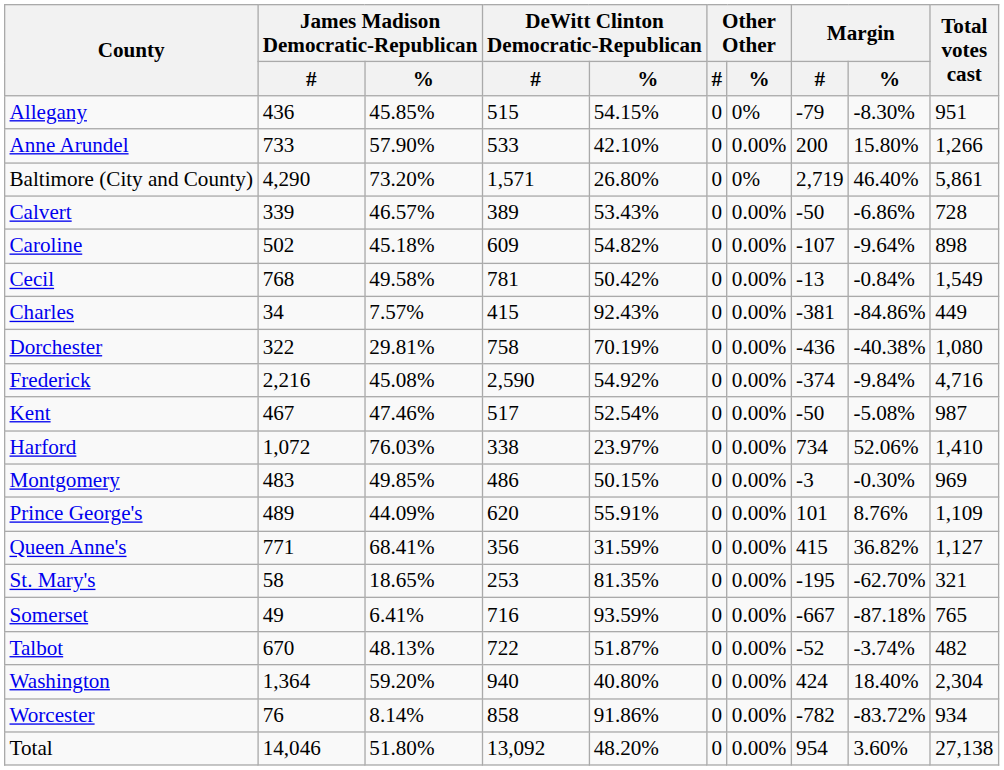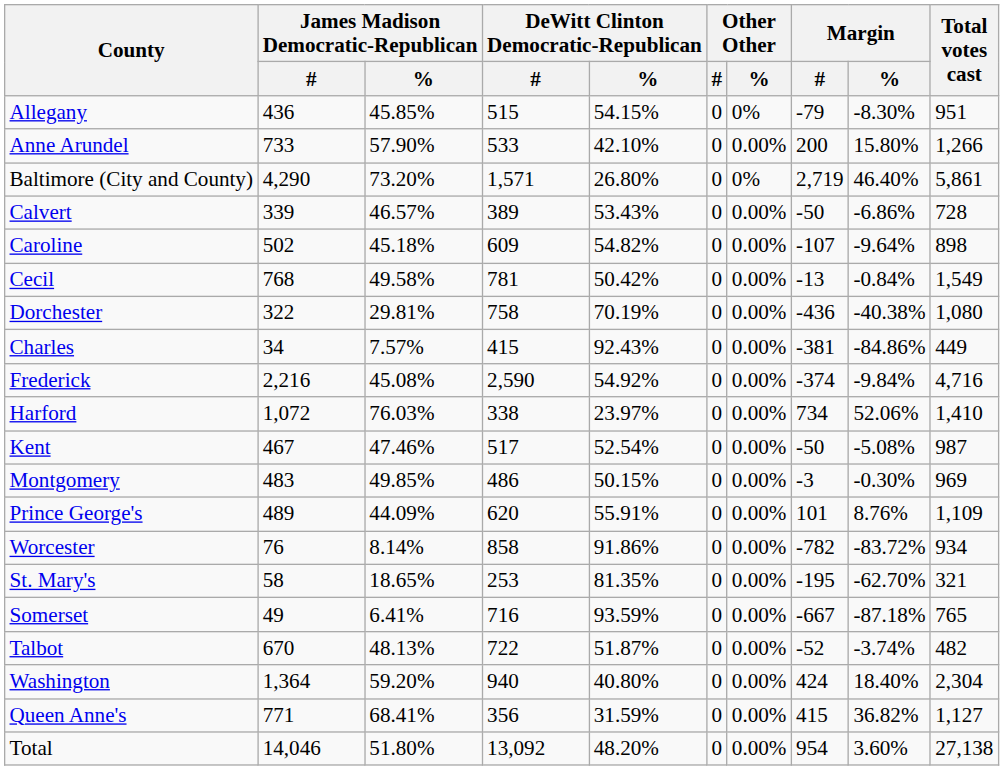rows swapped: Charles <-> Dorchester
rows swapped: Harford <-> Kent
rows swapped: Queen Anne's <-> Worcester
